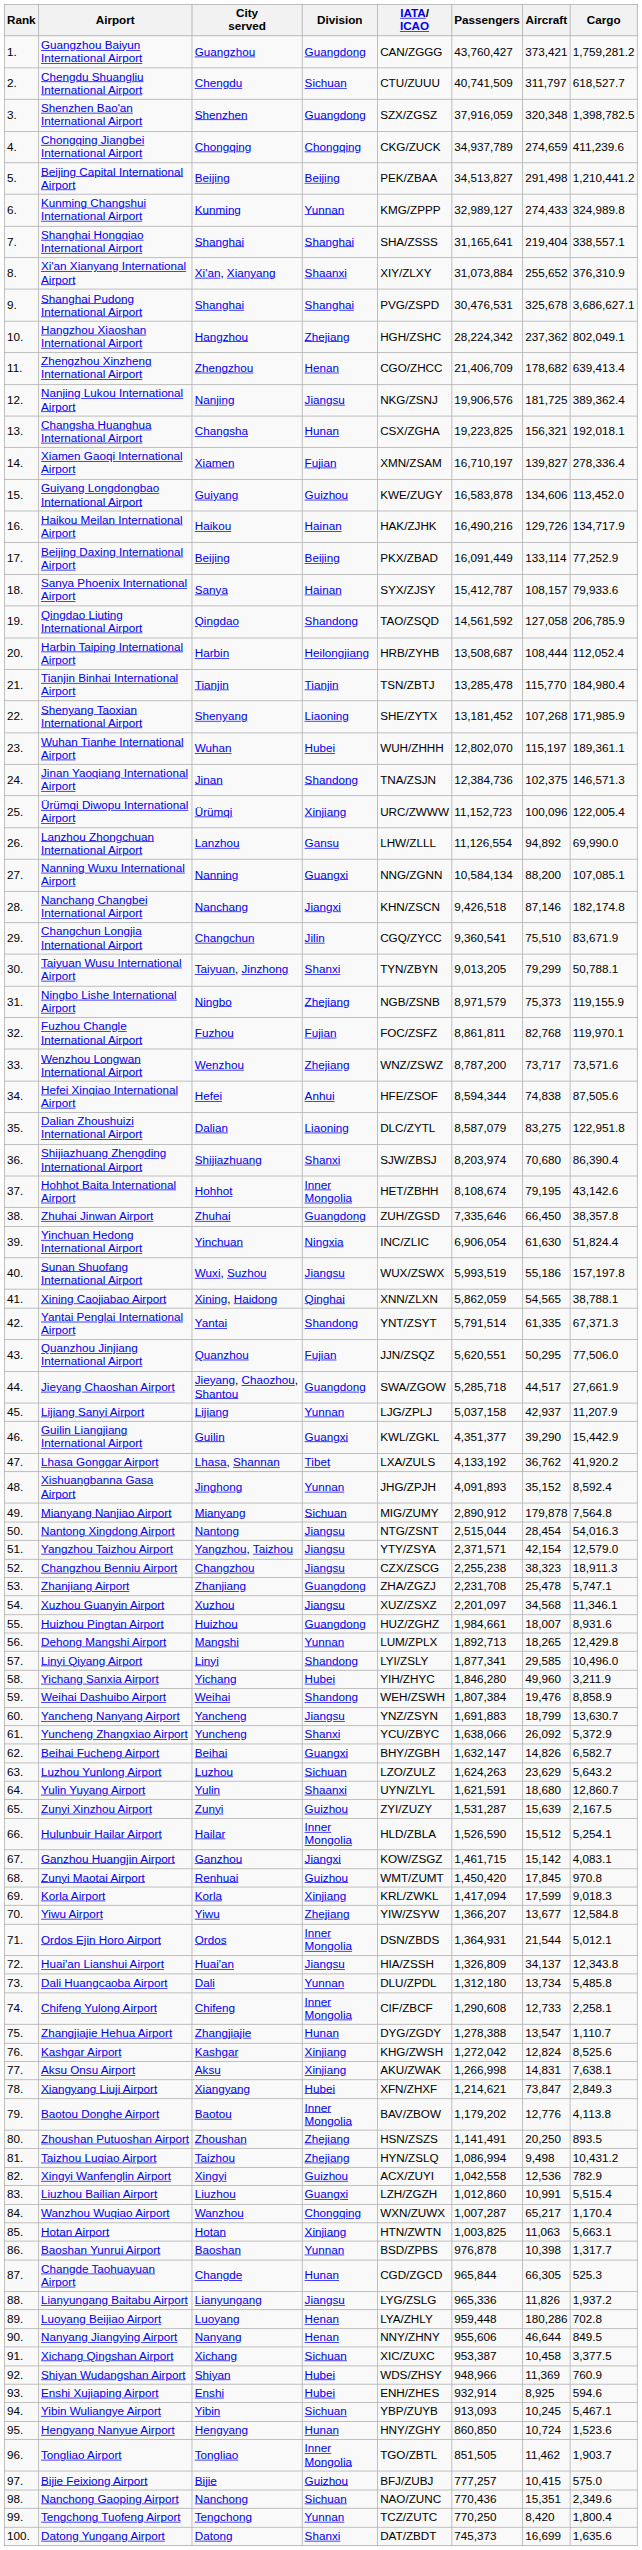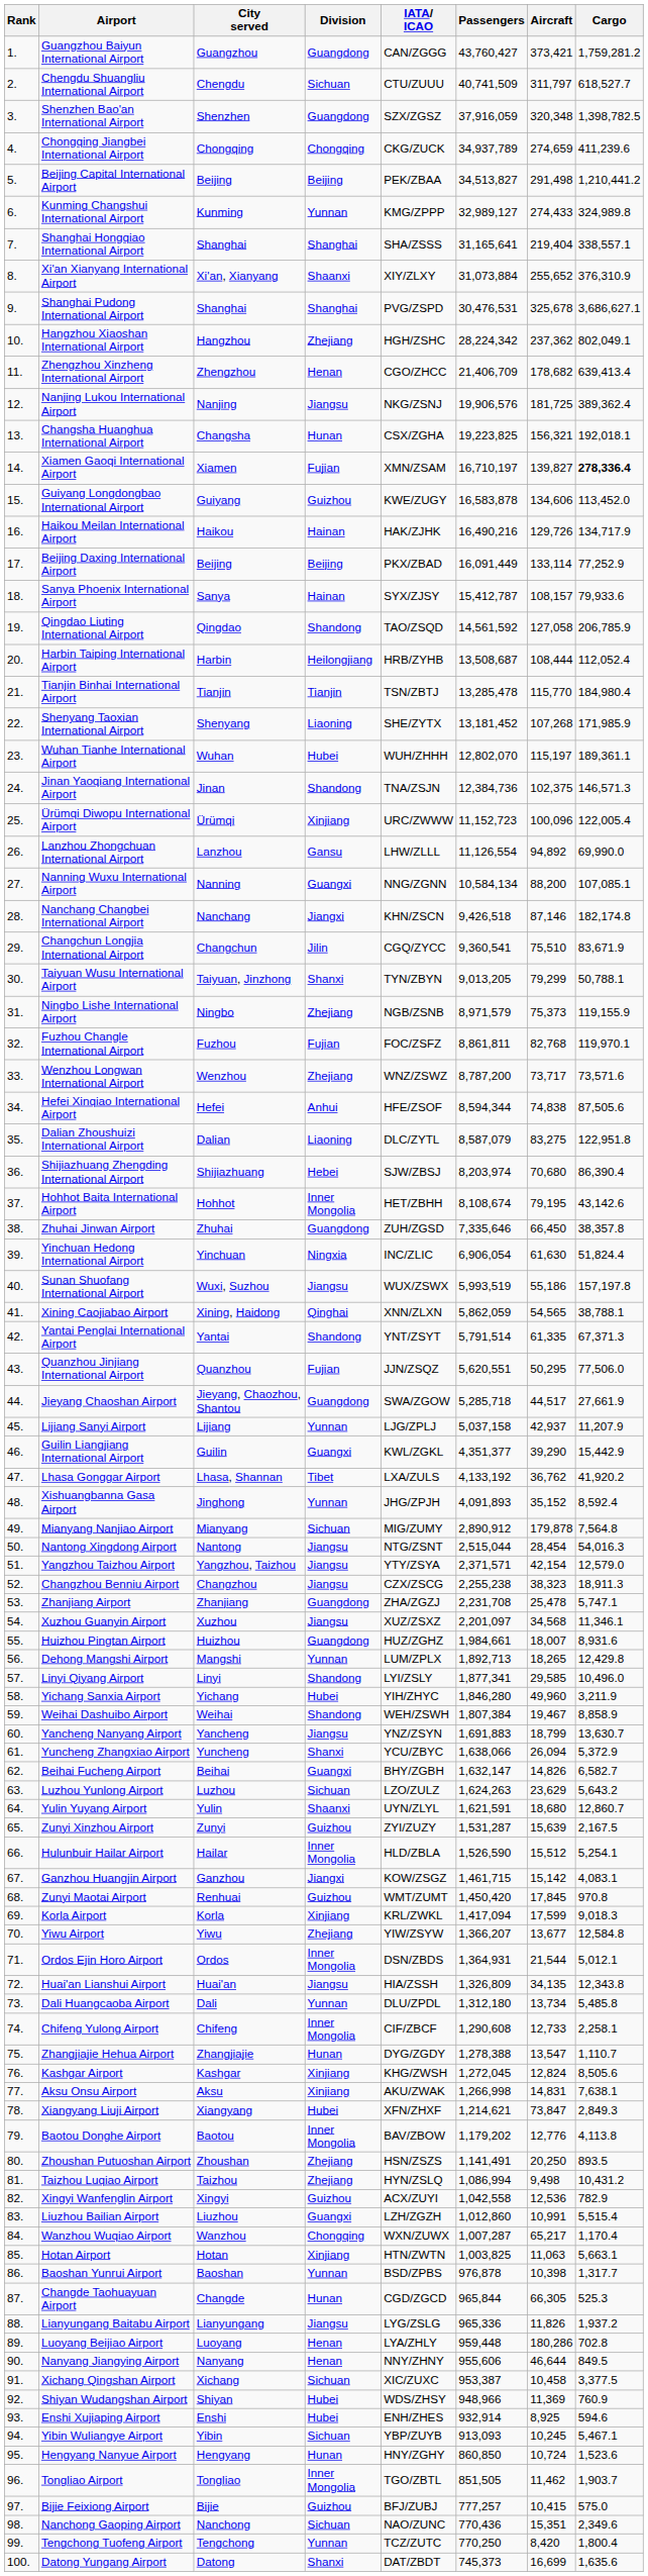Xiamen Gaoqi International Airport | Cargo: normal -> bold
Shijiazhuang Zhengding International Airport | Division: Shanxi -> Hebei
Weihai Dashuibo Airport | Aircraft: 19,476 -> 19,467
Yuncheng Zhangxiao Airport | Aircraft: 26,092 -> 26,094
Huai'an Lianshui Airport | Aircraft: 34,137 -> 34,135
Kashgar Airport | Passengers: 1,272,042 -> 1,272,045
Kashgar Airport | Cargo: 8,525.6 -> 8,505.6
